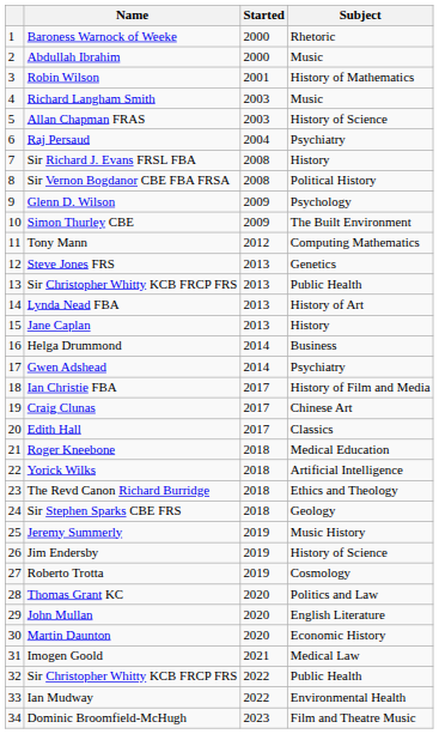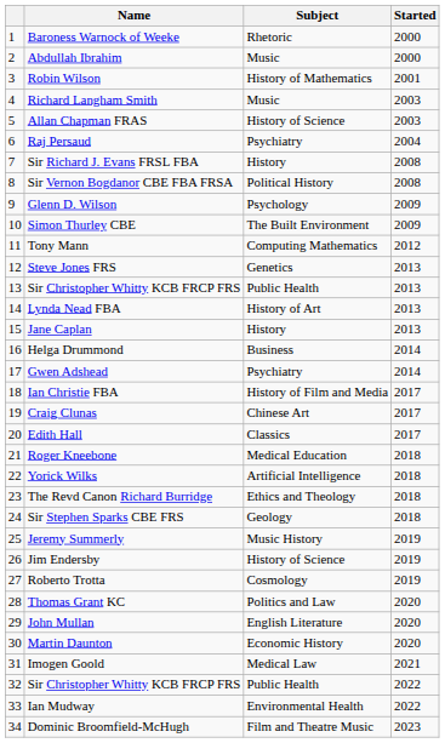columns swapped: Subject <-> Started
